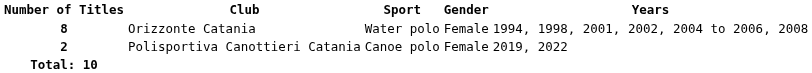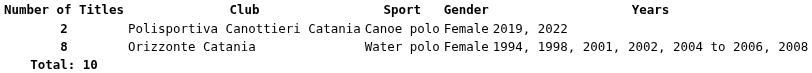rows swapped: 8 <-> 2
